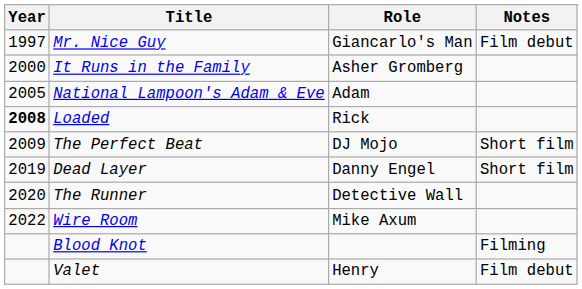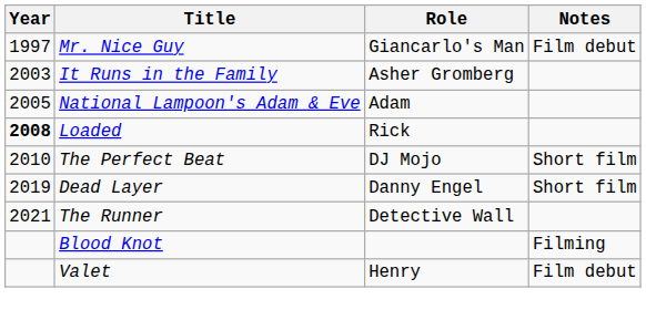It Runs in the Family | Year: 2000 -> 2003
The Perfect Beat | Year: 2009 -> 2010
The Runner | Year: 2020 -> 2021
- row: 2022 | Wire Room | Mike Axum
